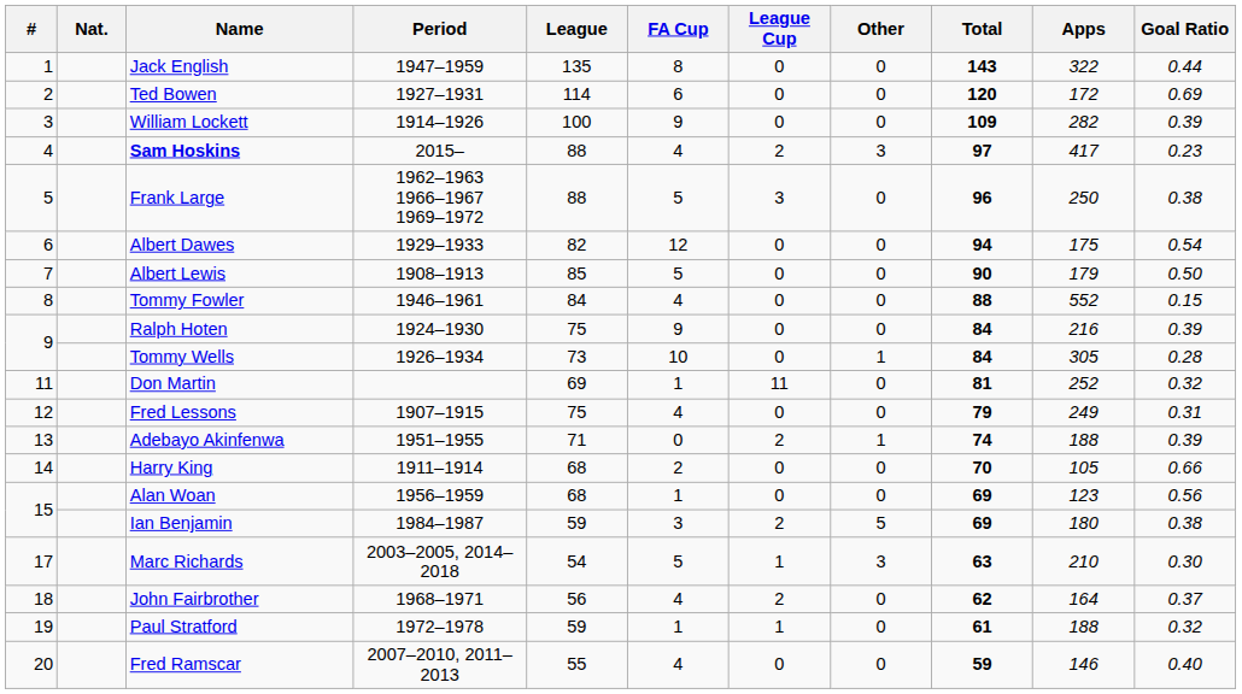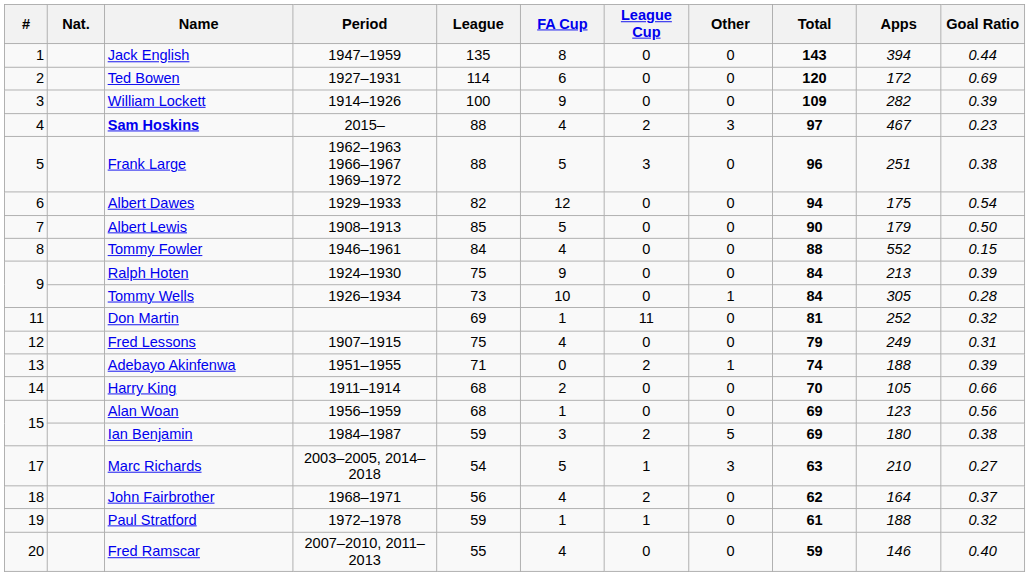Jack English | Apps: 322 -> 394
Sam Hoskins | Apps: 417 -> 467
Frank Large | Apps: 250 -> 251
Ralph Hoten | Apps: 216 -> 213
Marc Richards | Goal Ratio: 0.30 -> 0.27
